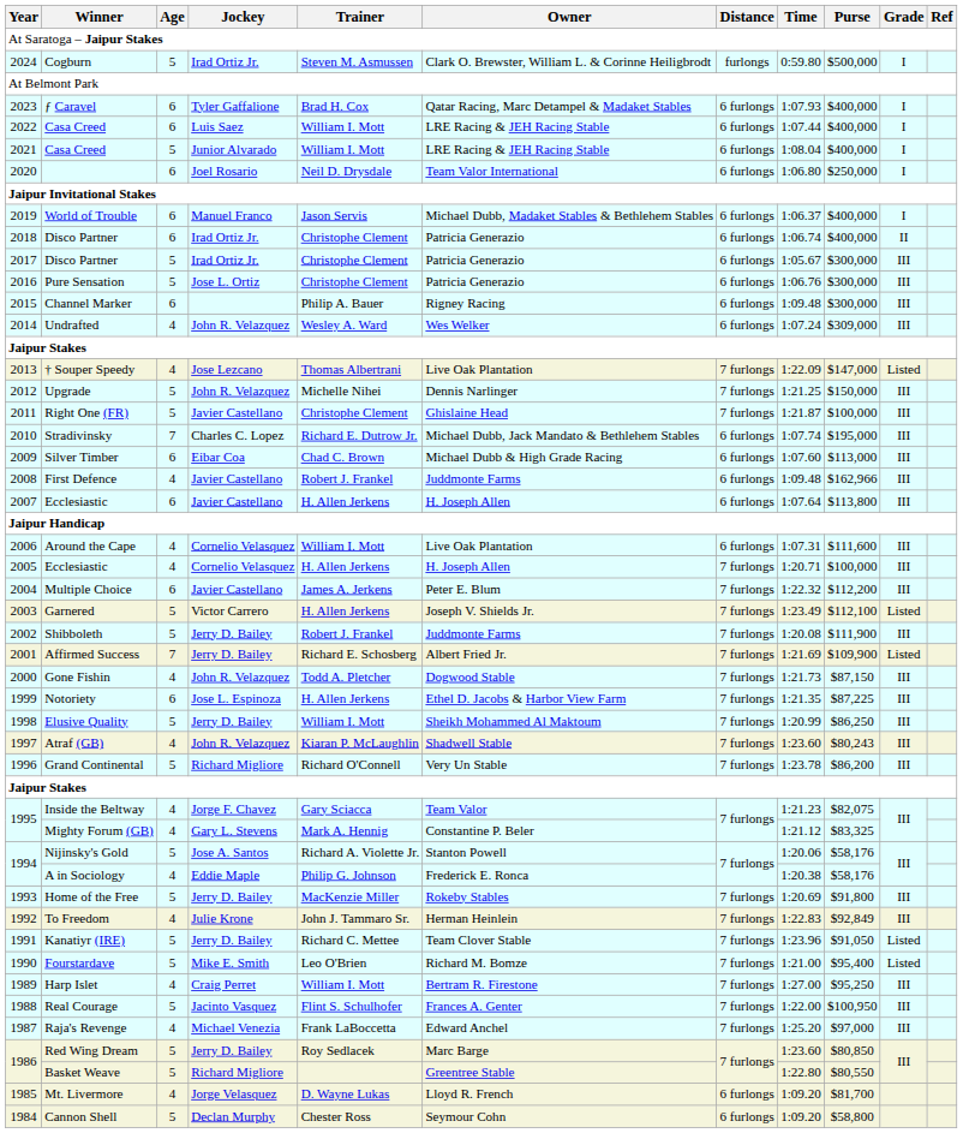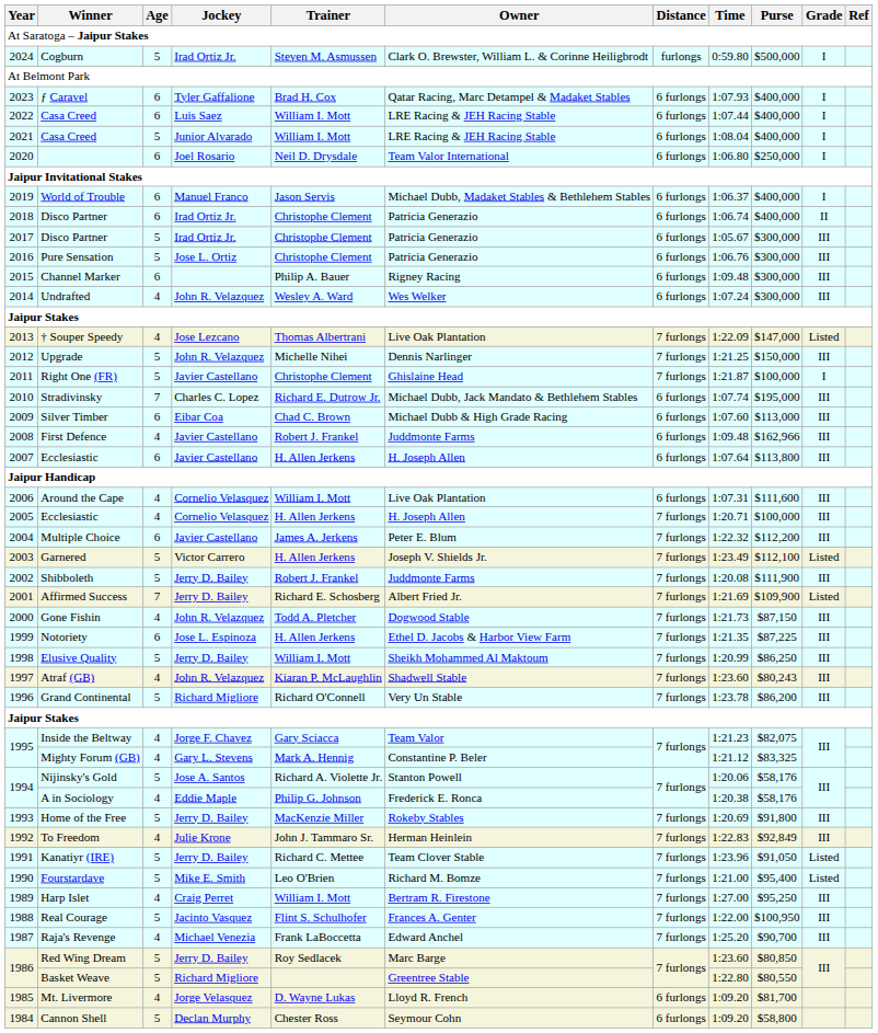Undrafted | Purse: $309,000 -> $300,000
Right One (FR) | Grade: III -> I
Raja's Revenge | Purse: $97,000 -> $90,700
